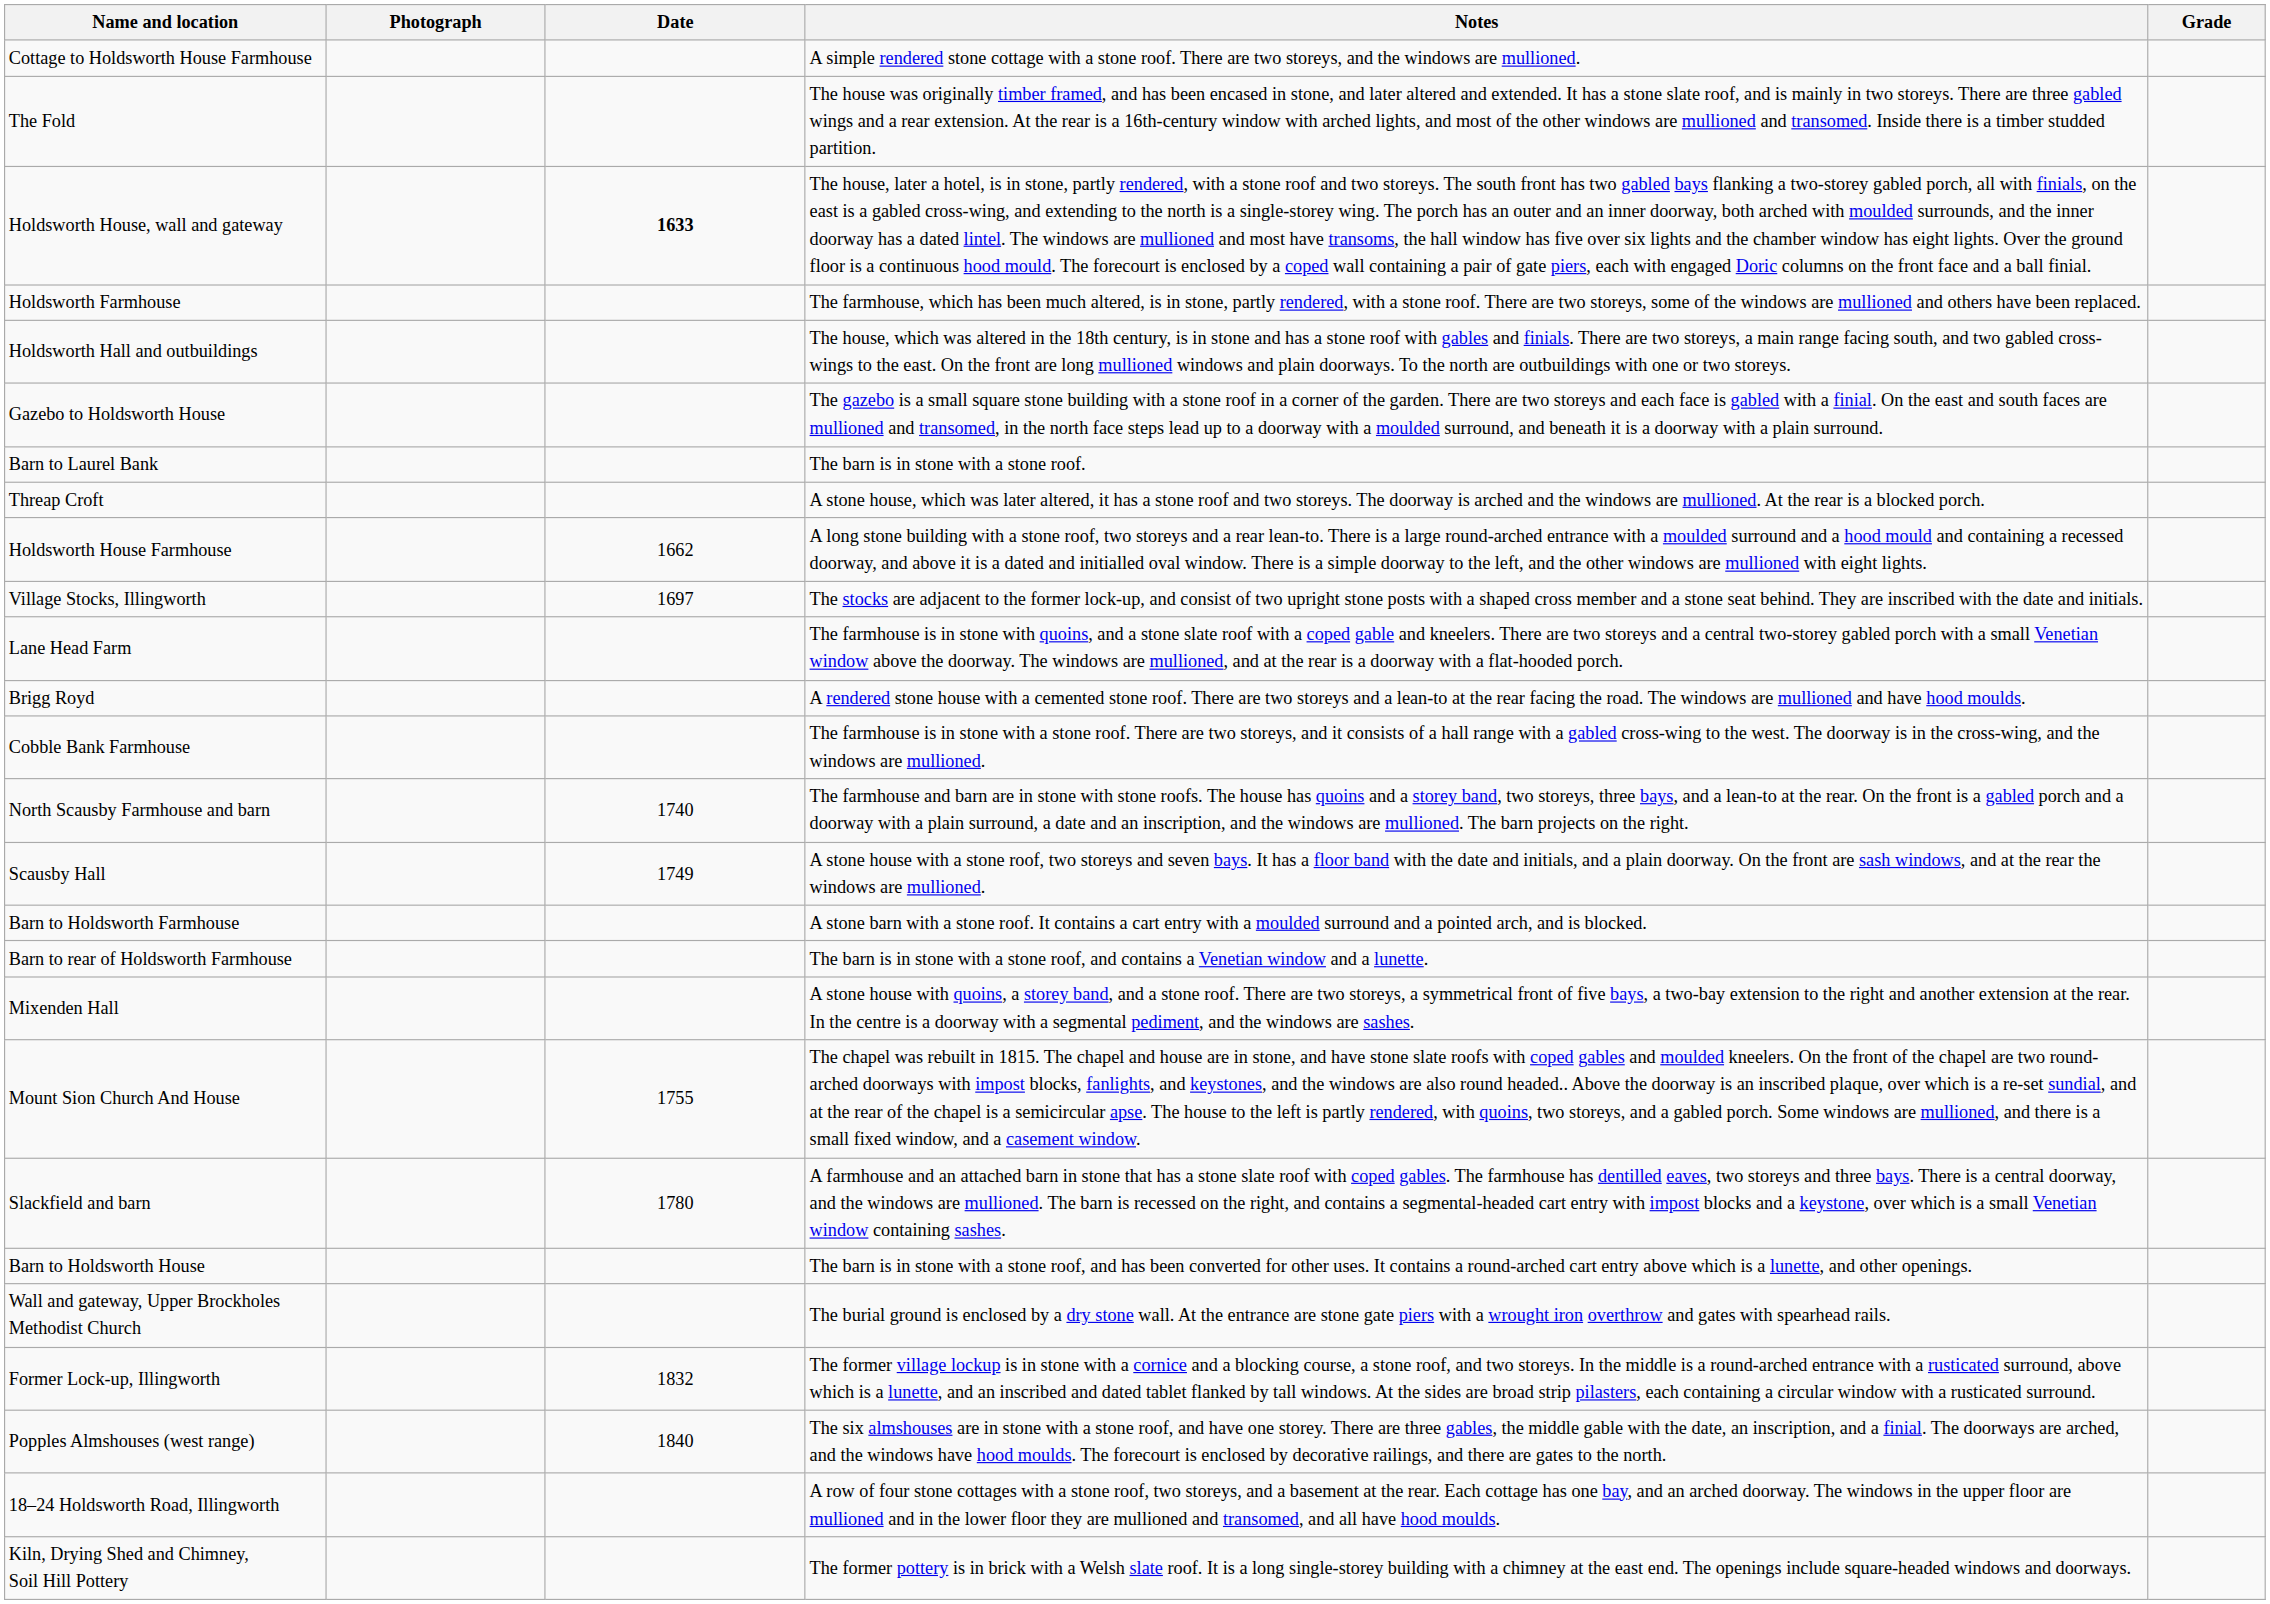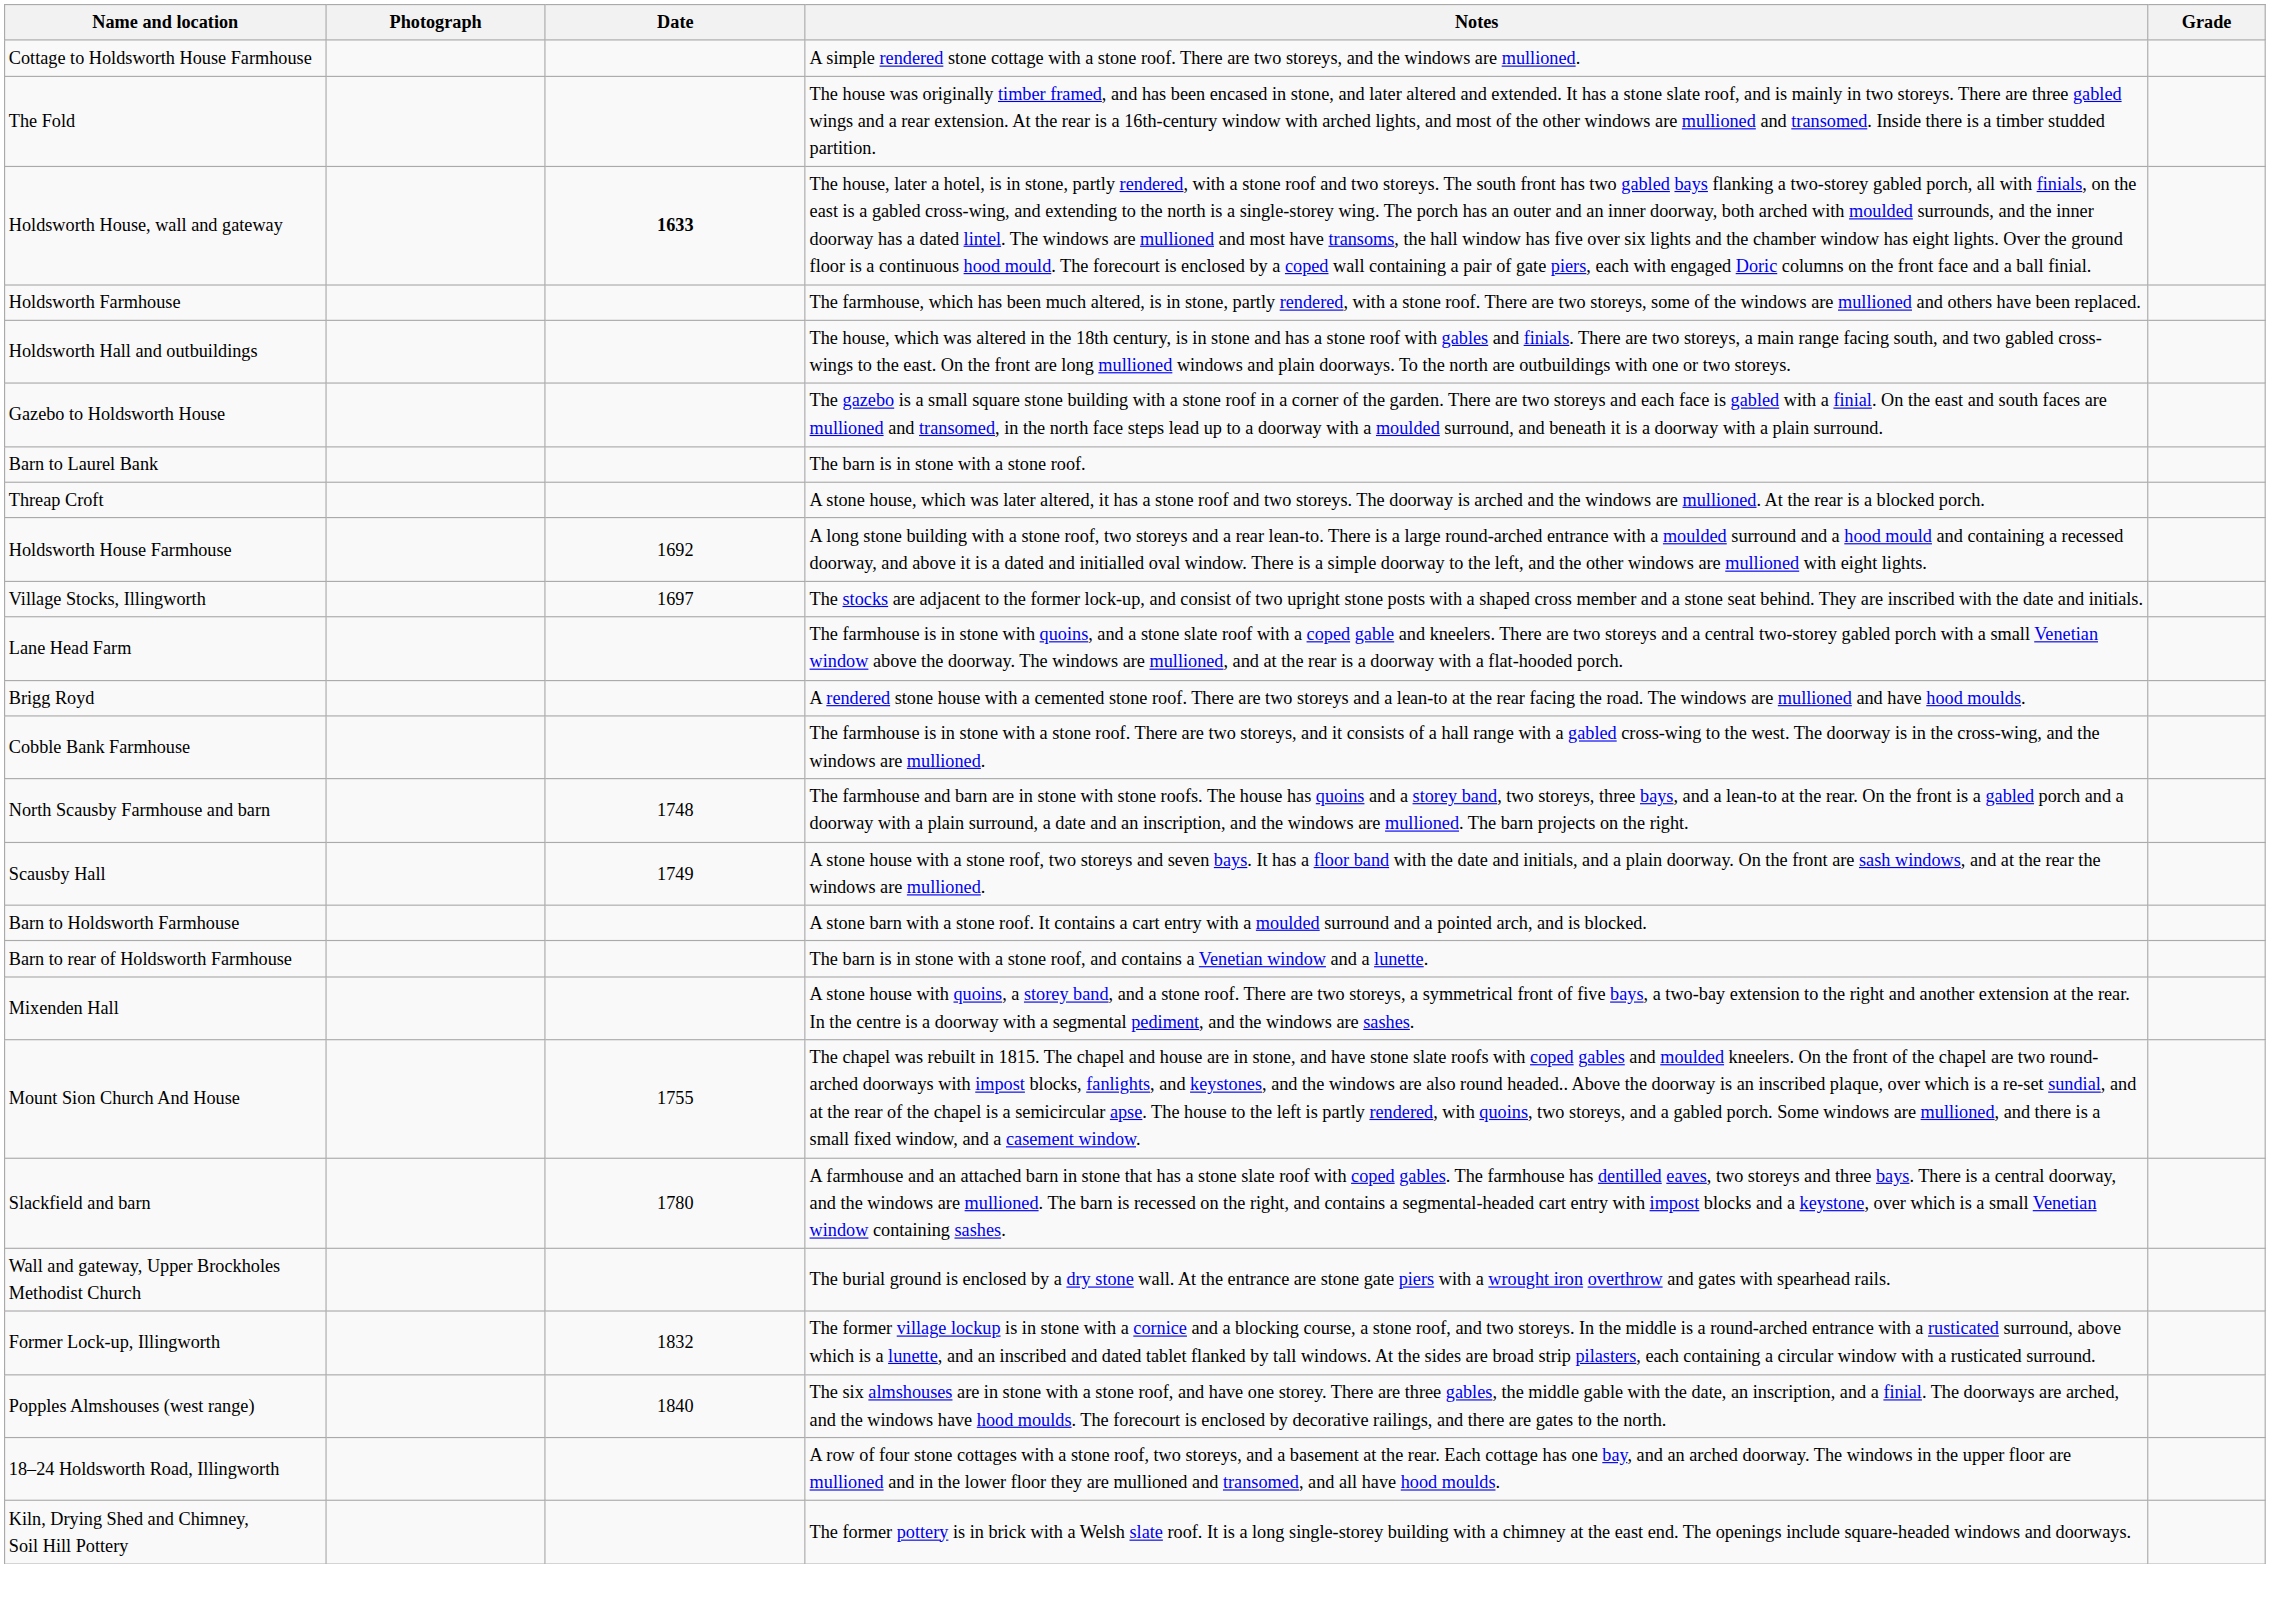Holdsworth House Farmhouse | Date: 1662 -> 1692
North Scausby Farmhouse and barn | Date: 1740 -> 1748
- row: Barn to Holdsworth House | The barn is in stone with a stone roof, and has been converted for other uses. It contains a round-arched cart entry above which is a lunette, and other openings.
